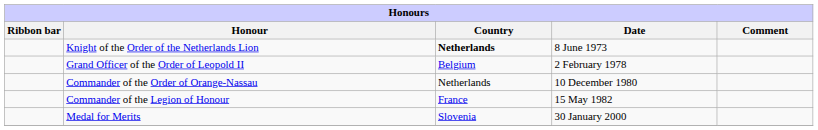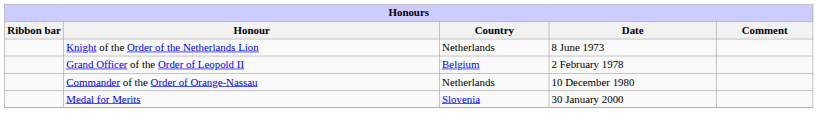Knight of the Order of the Netherlands Lion | Country: bold -> normal
- row: Commander of the Legion of Honour | France | 15 May 1982
